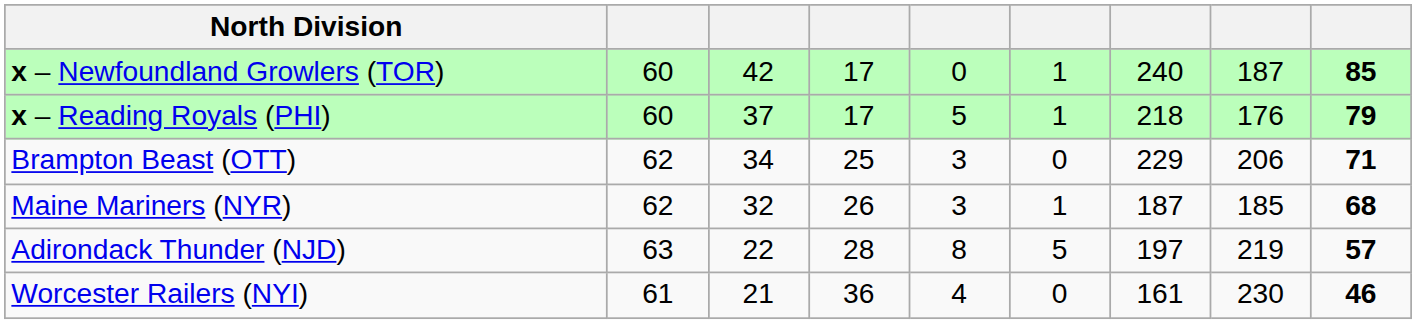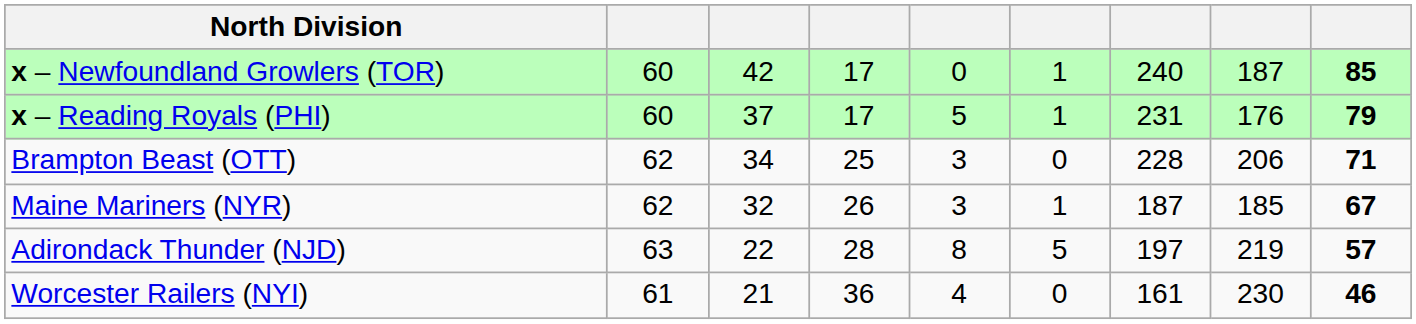x – Reading Royals (PHI) | column 7: 218 -> 231
Brampton Beast (OTT) | column 7: 229 -> 228
Maine Mariners (NYR) | column 9: 68 -> 67
